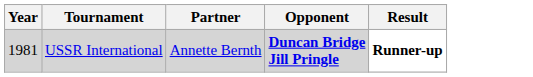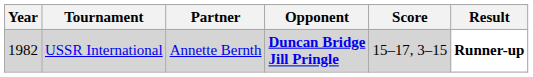+ column: Score | 15–17, 3–15
USSR International | Year: 1981 -> 1982
